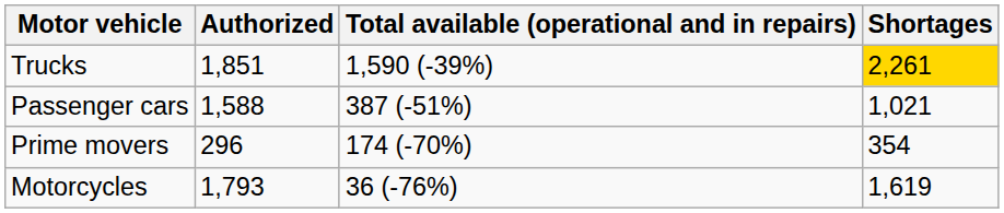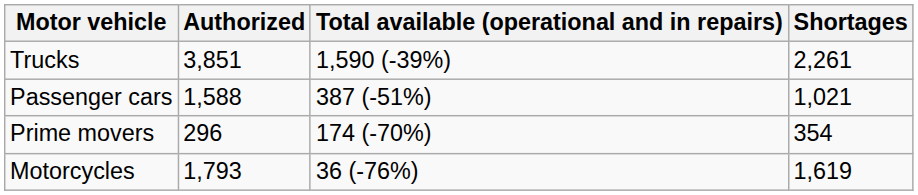Trucks | Authorized: 1,851 -> 3,851
Trucks | Shortages: gold background -> no background
